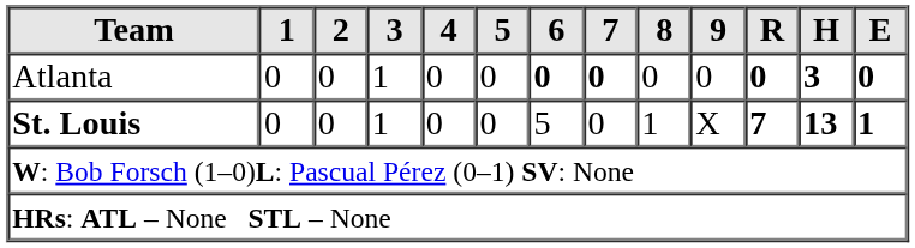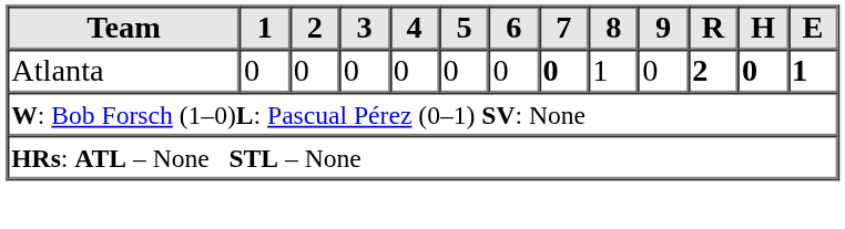Atlanta | 3: 1 -> 0
Atlanta | 6: bold -> normal
Atlanta | 8: 0 -> 1
Atlanta | R: 0 -> 2
Atlanta | H: 3 -> 0
Atlanta | E: 0 -> 1
- row: St. Louis | 0 | 0 | 1 | 0 | 0 | 5 | 0 | 1 | X | 7 | 13 | 1
